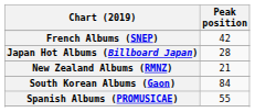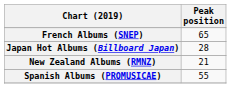French Albums (SNEP) | Peak position: 42 -> 65
- row: South Korean Albums (Gaon) | 84
